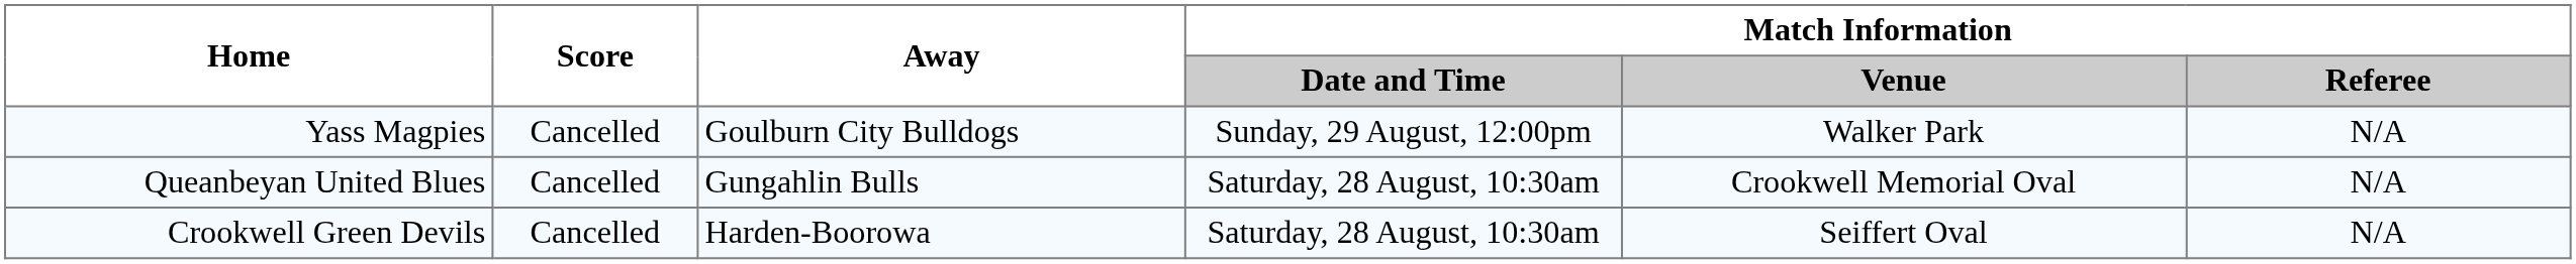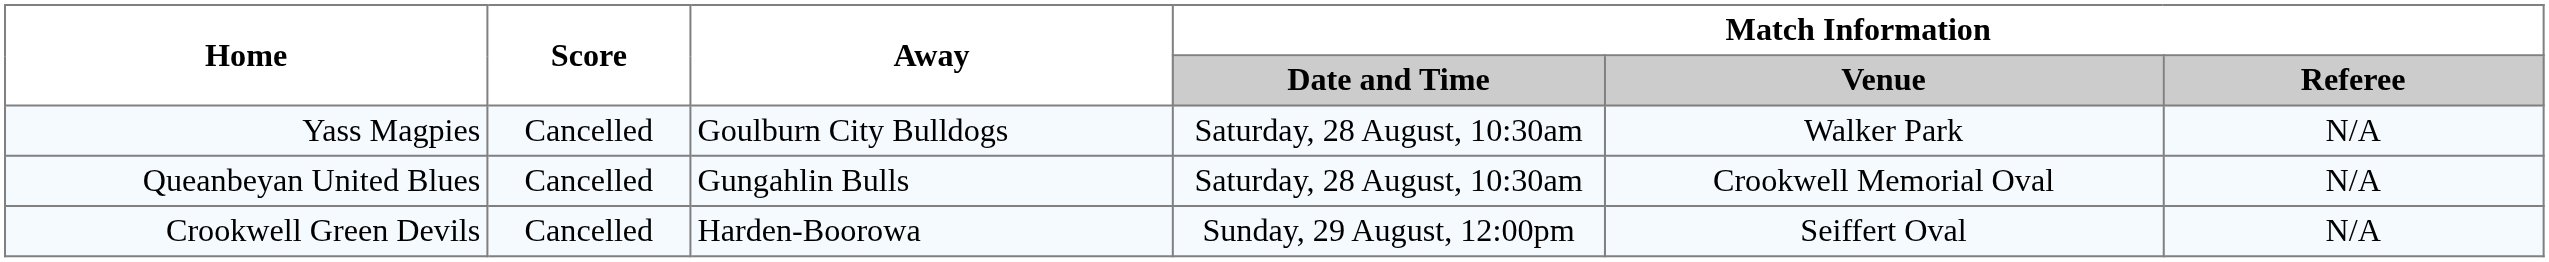Yass Magpies | Match Information / Date and Time: Sunday, 29 August, 12:00pm -> Saturday, 28 August, 10:30am
Crookwell Green Devils | Match Information / Date and Time: Saturday, 28 August, 10:30am -> Sunday, 29 August, 12:00pm
